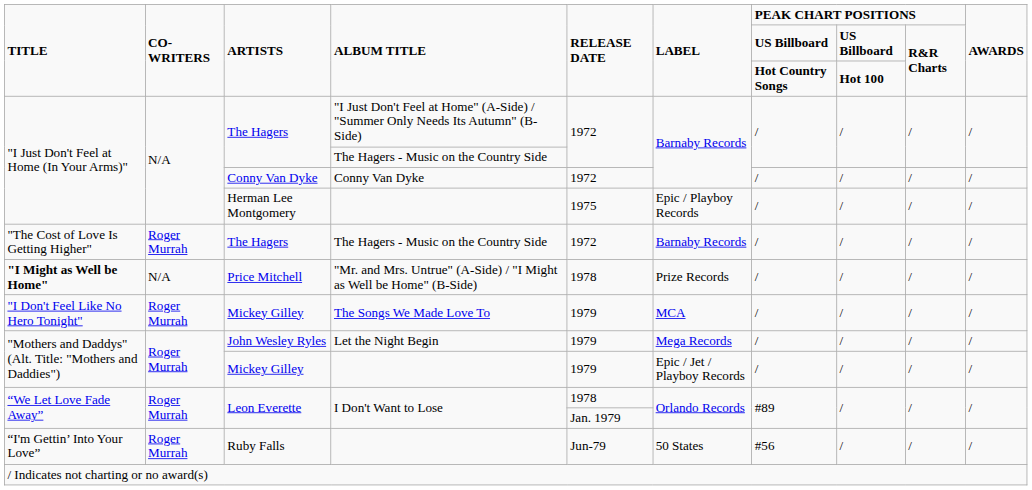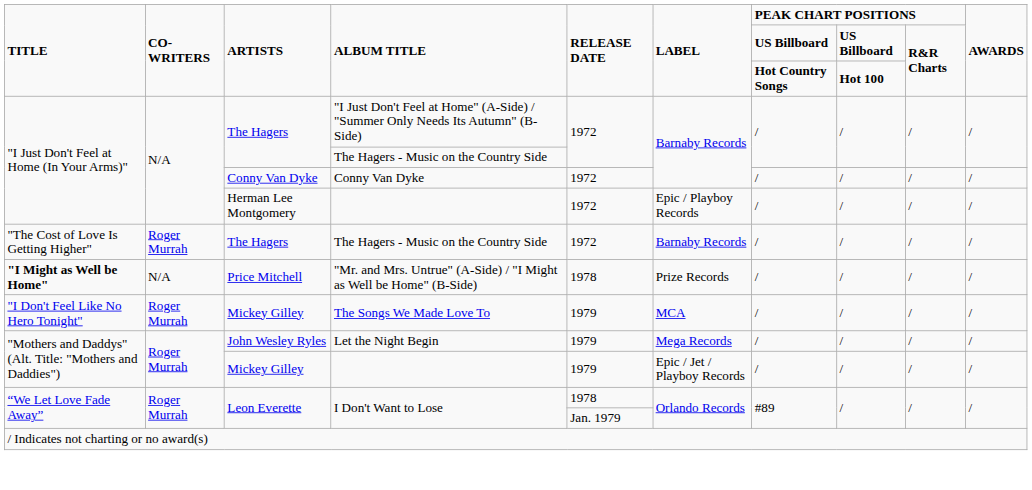Herman Lee Montgomery | RELEASE DATE: 1975 -> 1972
- row: “I'm Gettin’ Into Your Love” | Roger Murrah | Ruby Falls | Jun-79 | 50 States | #56 | / | / | /
